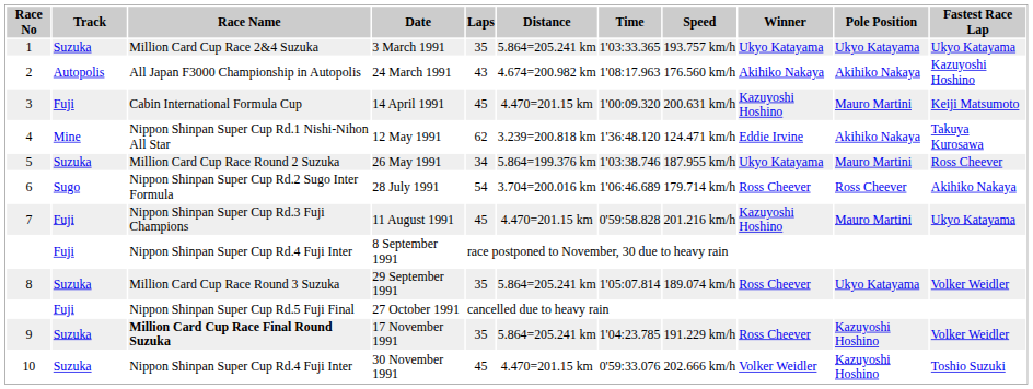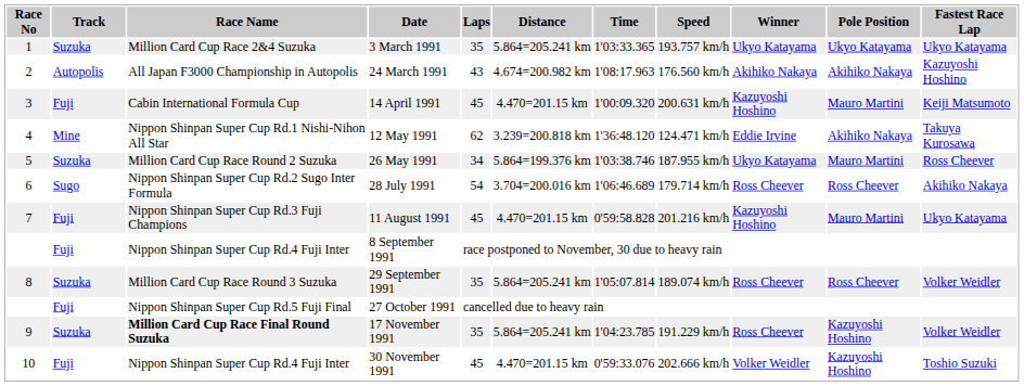29 September 1991 | Pole Position: Ukyo Katayama -> Ross Cheever
30 November 1991 | Track: Suzuka -> Fuji
